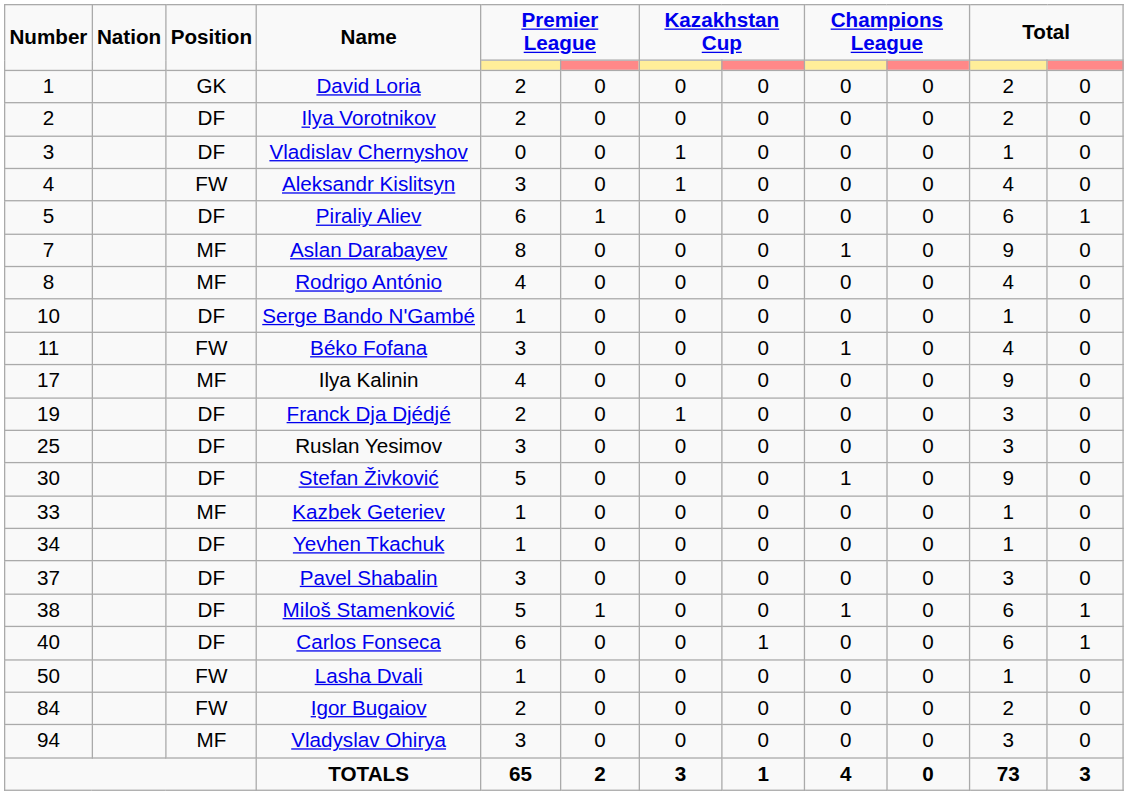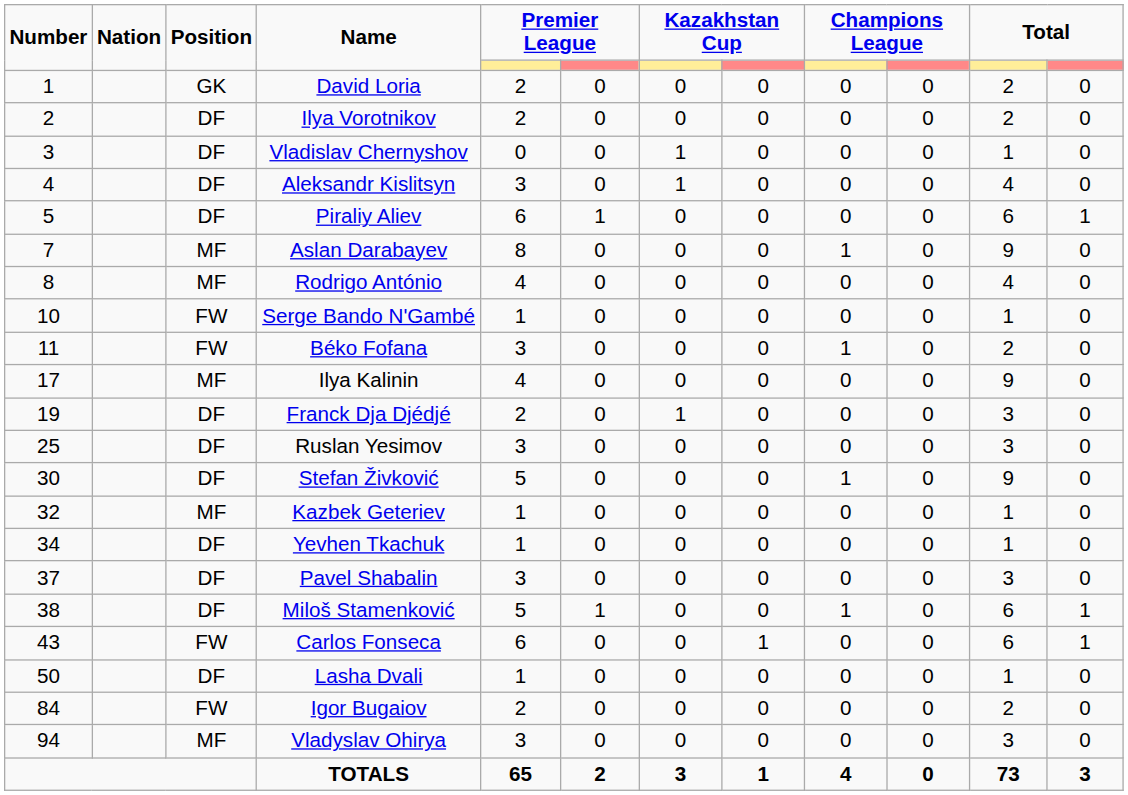Aleksandr Kislitsyn | Position: FW -> DF
Serge Bando N'Gambé | Position: DF -> FW
Béko Fofana | column 11: 4 -> 2
Kazbek Geteriev | Number: 33 -> 32
Carlos Fonseca | Number: 40 -> 43
Carlos Fonseca | Position: DF -> FW
Lasha Dvali | Position: FW -> DF
